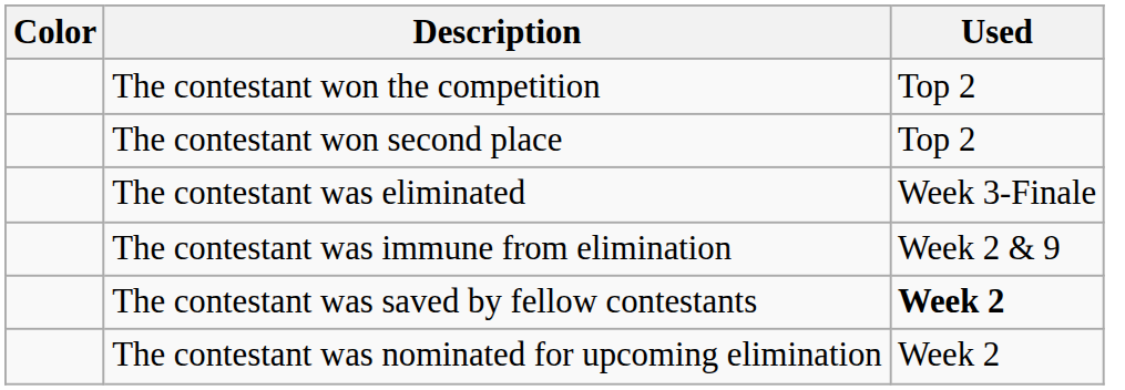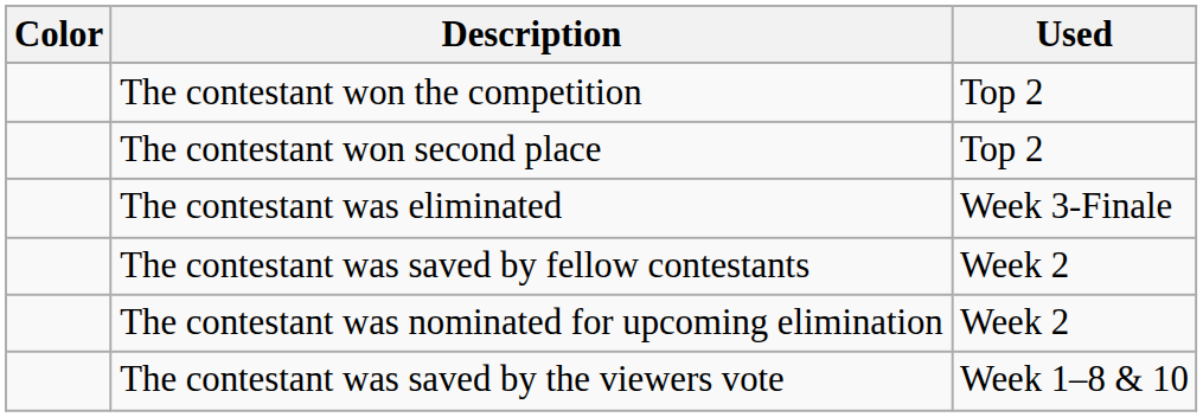- row: The contestant was immune from elimination | Week 2 & 9
The contestant was saved by fellow contestants | Used: bold -> normal
+ row: The contestant was saved by the viewers vote | Week 1–8 & 10
